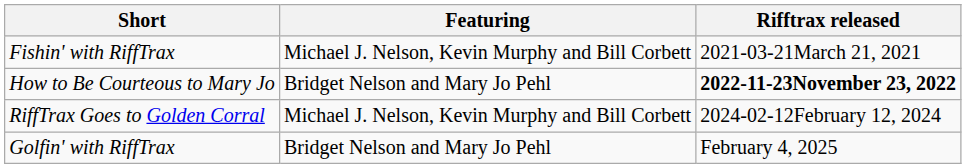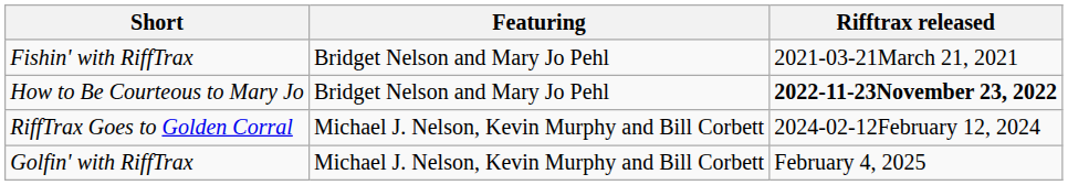Fishin' with RiffTrax | Featuring: Michael J. Nelson, Kevin Murphy and Bill Corbett -> Bridget Nelson and Mary Jo Pehl
Golfin' with RiffTrax | Featuring: Bridget Nelson and Mary Jo Pehl -> Michael J. Nelson, Kevin Murphy and Bill Corbett
